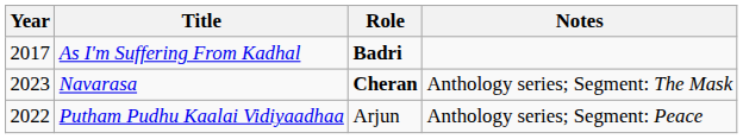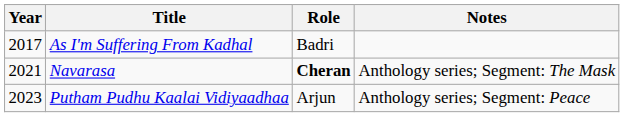As I'm Suffering From Kadhal | Role: bold -> normal
Navarasa | Year: 2023 -> 2021
Putham Pudhu Kaalai Vidiyaadhaa | Year: 2022 -> 2023
